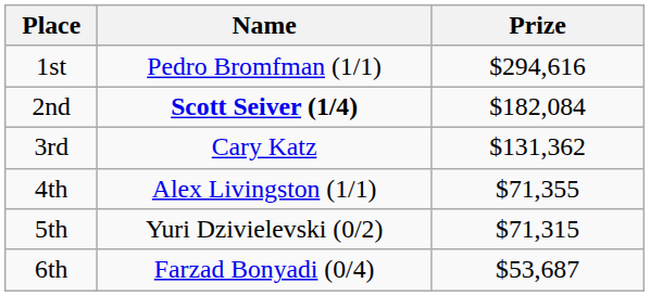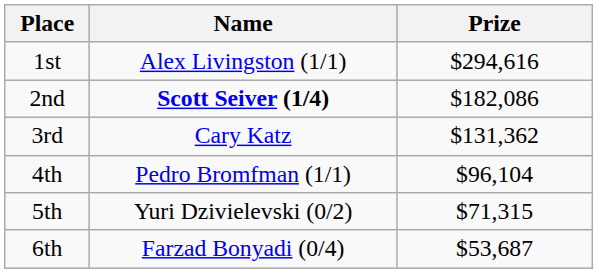1st | Name: Pedro Bromfman (1/1) -> Alex Livingston (1/1)
2nd | Prize: $182,084 -> $182,086
4th | Name: Alex Livingston (1/1) -> Pedro Bromfman (1/1)
4th | Prize: $71,355 -> $96,104
